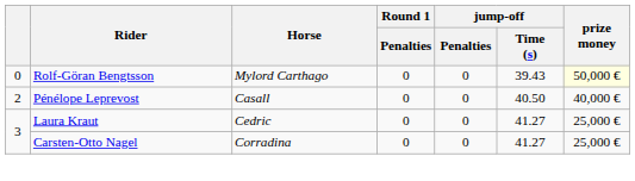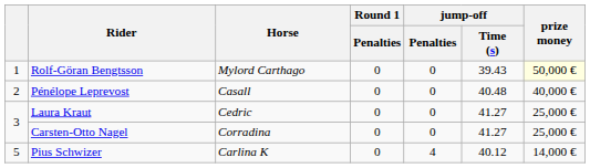Rolf-Göran Bengtsson | column 1: 0 -> 1
Pénélope Leprevost | jump-off / Time (s): 40.50 -> 40.48
+ row: 5 | Pius Schwizer | Carlina K | 0 | 4 | 40.12 | 14,000 €
